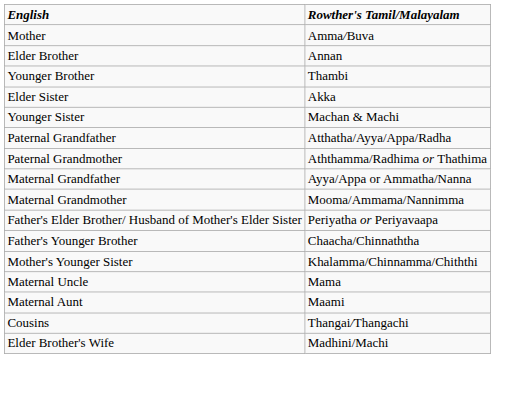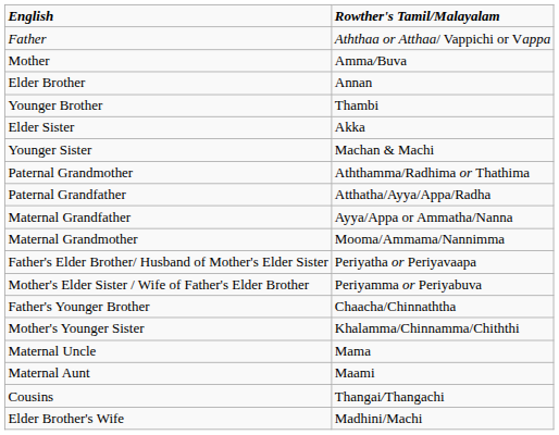+ row: Father | Aththaa or Atthaa/ Vappichi or Vappa
rows swapped: Paternal Grandfather <-> Paternal Grandmother
+ row: Mother's Elder Sister / Wife of Father's Elder Brother | Periyamma or Periyabuva
